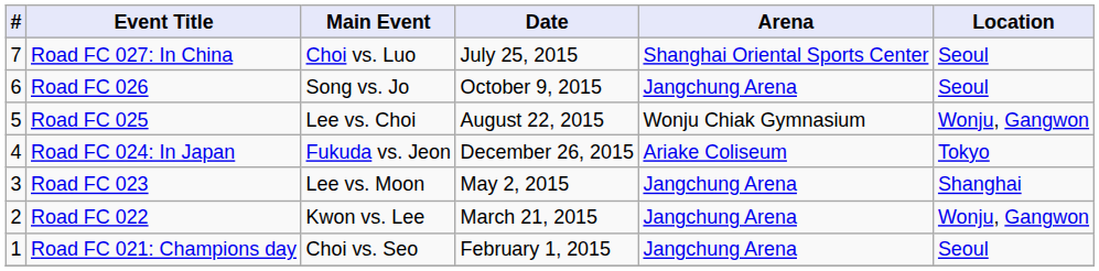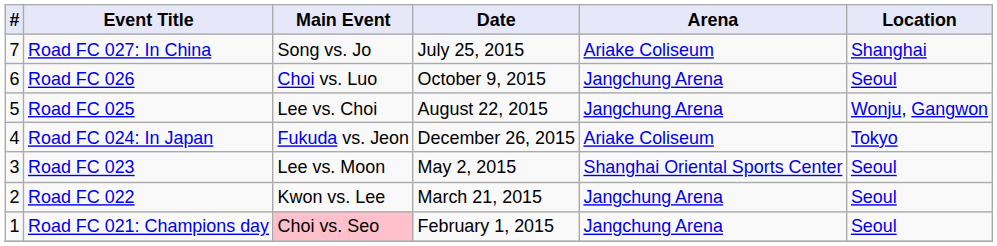Road FC 027: In China | Main Event: Choi vs. Luo -> Song vs. Jo
Road FC 027: In China | Arena: Shanghai Oriental Sports Center -> Ariake Coliseum
Road FC 027: In China | Location: Seoul -> Shanghai
Road FC 026 | Main Event: Song vs. Jo -> Choi vs. Luo
Road FC 025 | Arena: Wonju Chiak Gymnasium -> Jangchung Arena
Road FC 023 | Arena: Jangchung Arena -> Shanghai Oriental Sports Center
Road FC 023 | Location: Shanghai -> Seoul
Road FC 022 | Location: Wonju, Gangwon -> Seoul
Road FC 021: Champions day | Main Event: no background -> pink background
